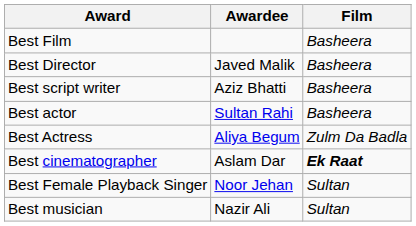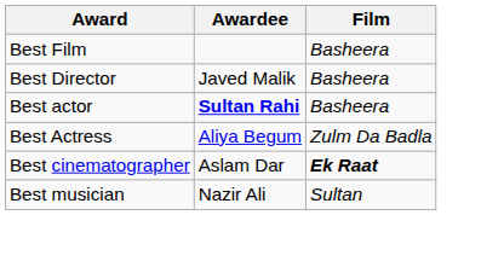- row: Best script writer | Aziz Bhatti | Basheera
Best actor | Awardee: normal -> bold
- row: Best Female Playback Singer | Noor Jehan | Sultan
